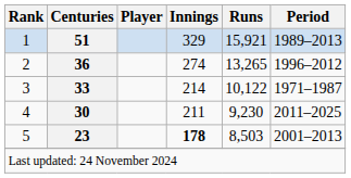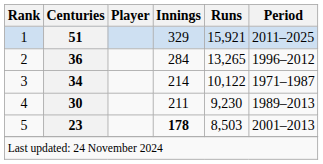1 | Period: 1989–2013 -> 2011–2025
2 | Innings: 274 -> 284
3 | Centuries: 33 -> 34
4 | Period: 2011–2025 -> 1989–2013
